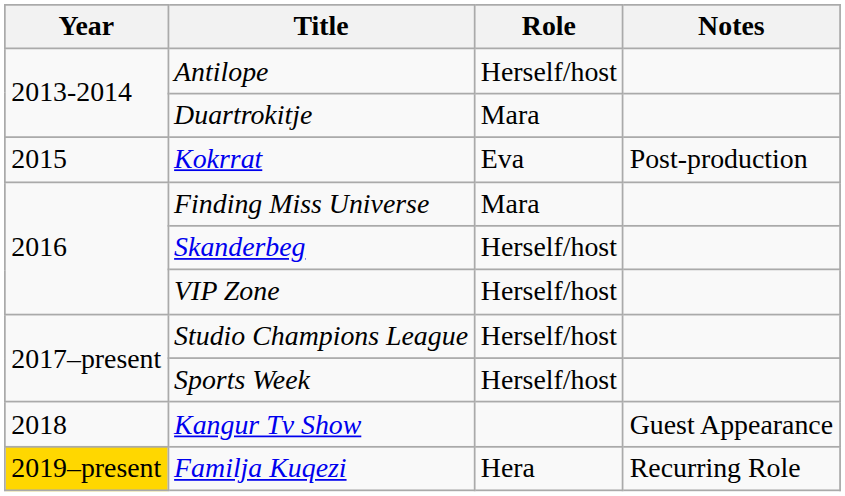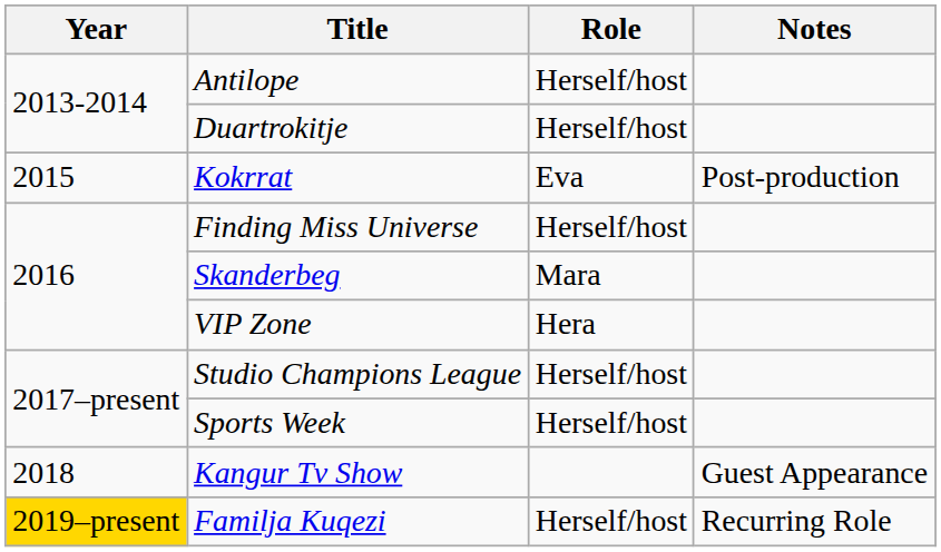Duartrokitje | Role: Mara -> Herself/host
Finding Miss Universe | Role: Mara -> Herself/host
Skanderbeg | Role: Herself/host -> Mara
VIP Zone | Role: Herself/host -> Hera
Familja Kuqezi | Role: Hera -> Herself/host
